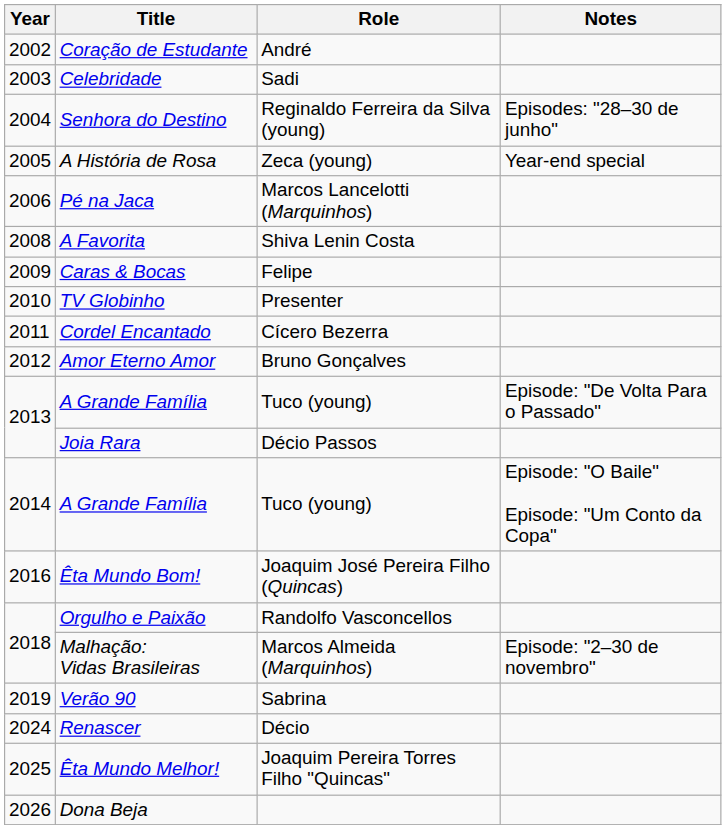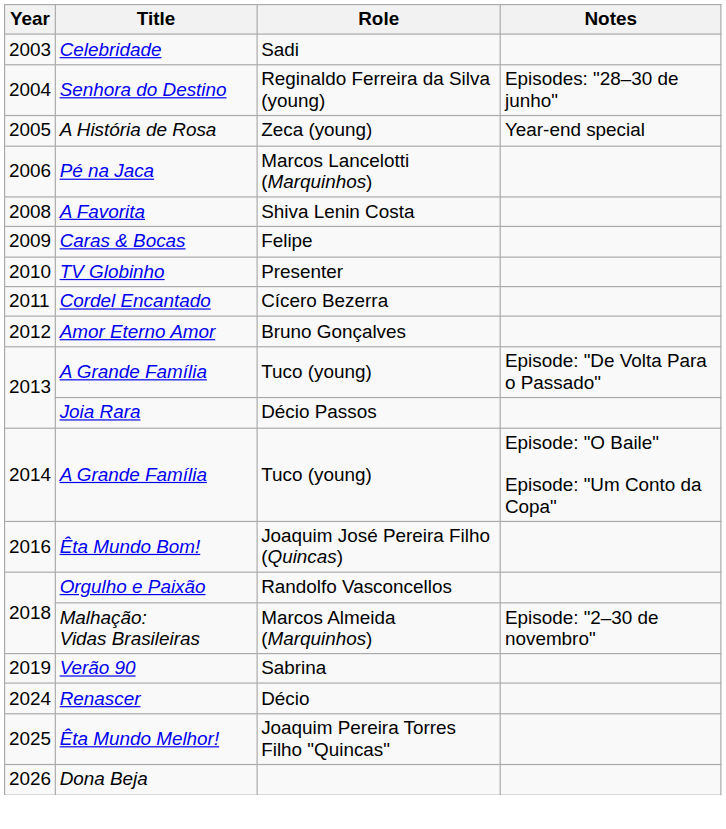- row: 2002 | Coração de Estudante | André
